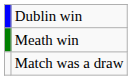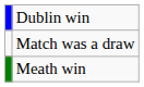rows swapped: Meath win <-> Match was a draw
